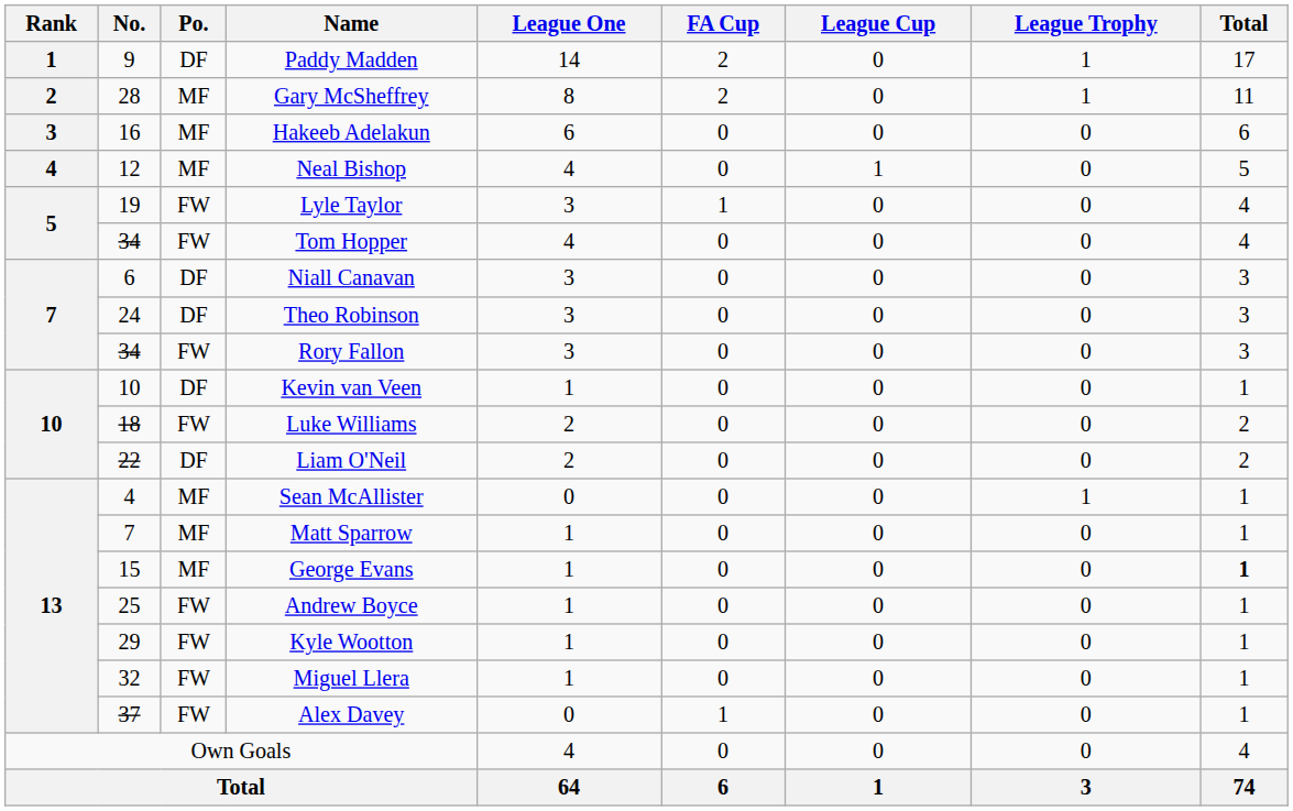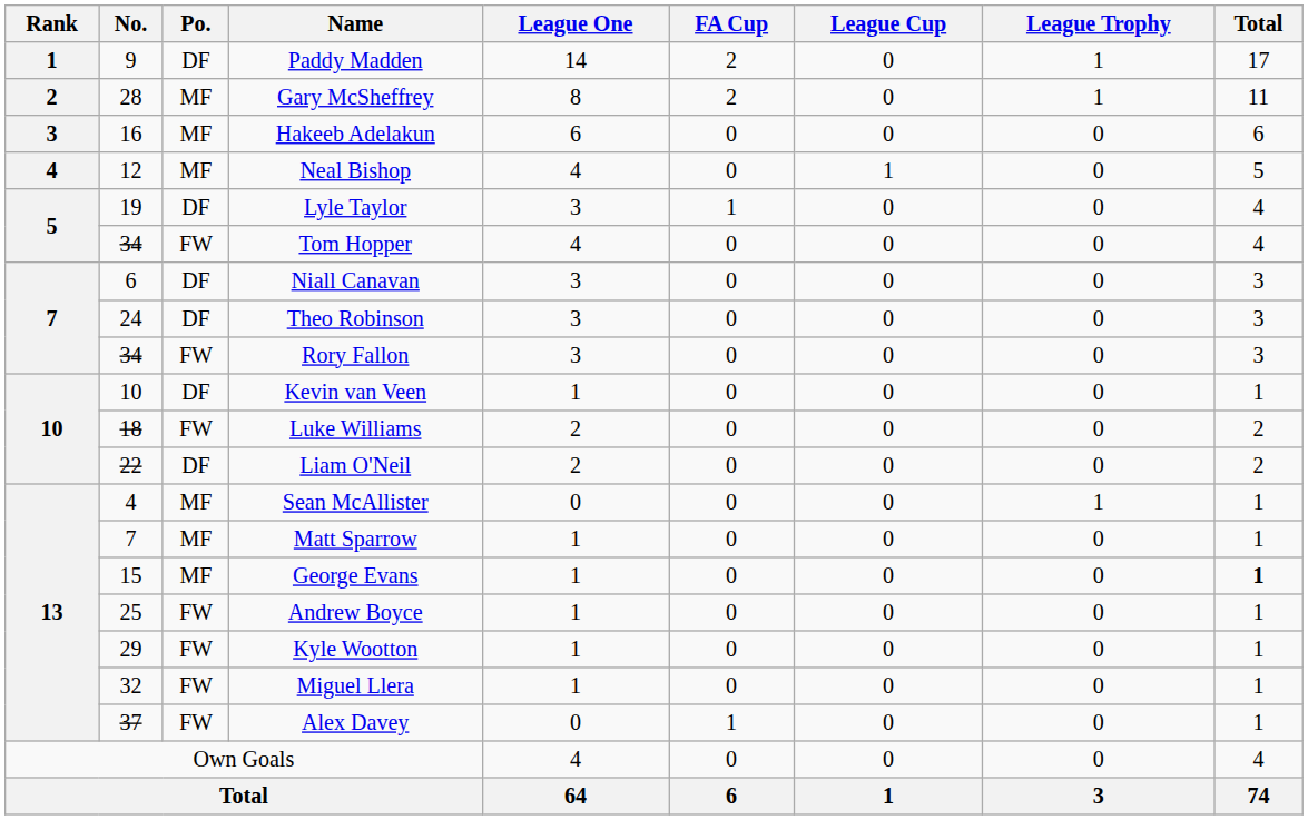Lyle Taylor | Po.: FW -> DF
